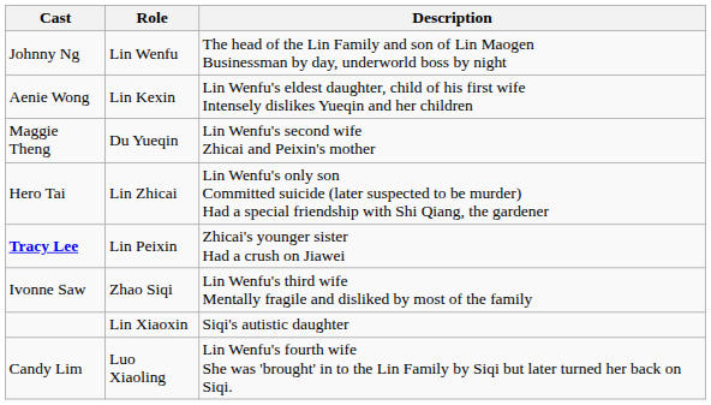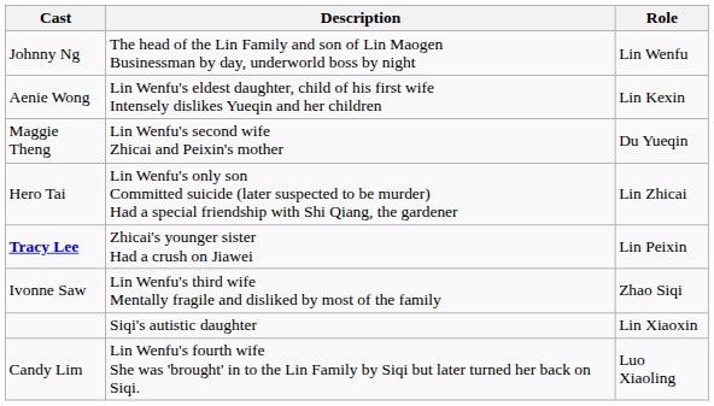columns swapped: Role <-> Description
